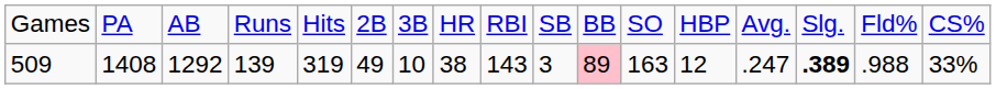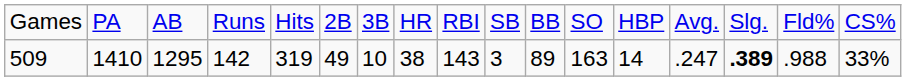509 | column 2: 1408 -> 1410
509 | column 3: 1292 -> 1295
509 | column 4: 139 -> 142
509 | column 11: pink background -> no background
509 | column 13: 12 -> 14
